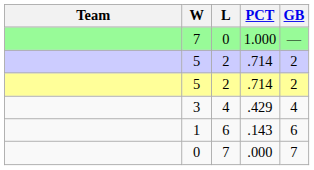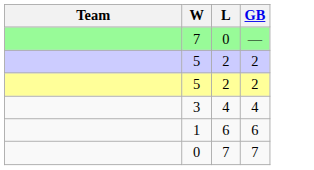- column: PCT | 1.000 | .714 | .714 | .429 | .143 | .000
